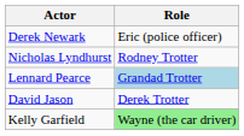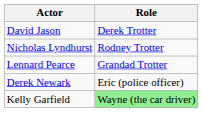rows swapped: David Jason <-> Derek Newark
Lennard Pearce | Role: lightblue background -> no background
